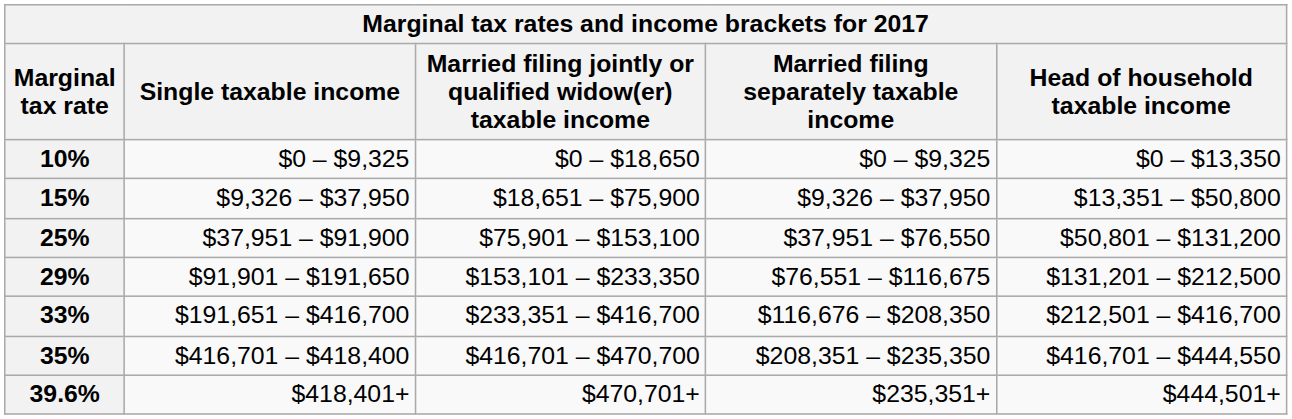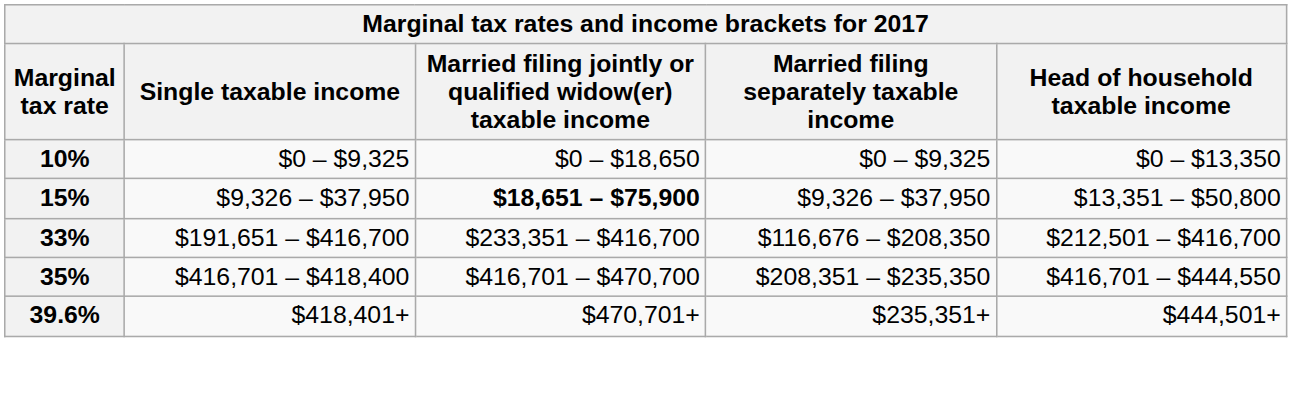15% | Married filing jointly or qualified widow(er) taxable income: normal -> bold
- row: 25% | $37,951 – $91,900 | $75,901 – $153,100 | $37,951 – $76,550 | $50,801 – $131,200
- row: 29% | $91,901 – $191,650 | $153,101 – $233,350 | $76,551 – $116,675 | $131,201 – $212,500
